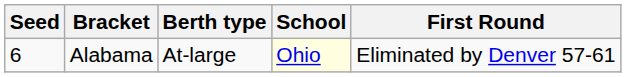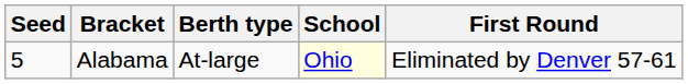Alabama | Seed: 6 -> 5
